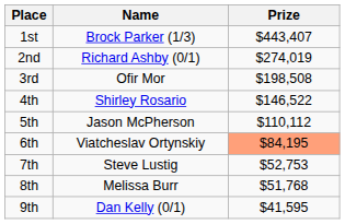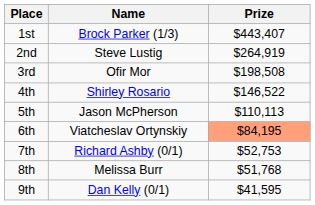2nd | Name: Richard Ashby (0/1) -> Steve Lustig
2nd | Prize: $274,019 -> $264,919
5th | Prize: $110,112 -> $110,113
7th | Name: Steve Lustig -> Richard Ashby (0/1)
